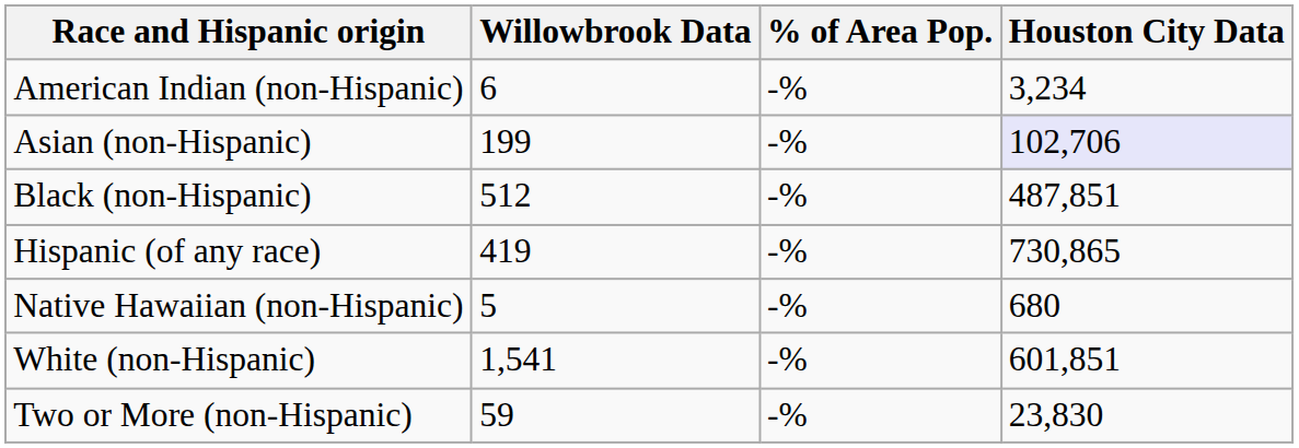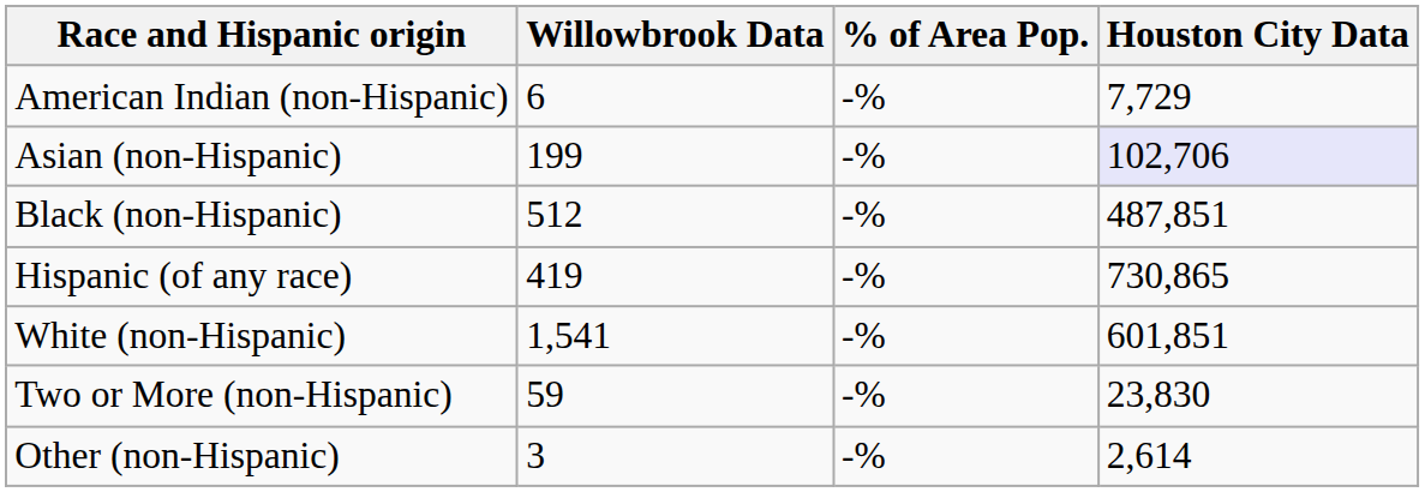American Indian (non-Hispanic) | Houston City Data: 3,234 -> 7,729
- row: Native Hawaiian (non-Hispanic) | 5 | -% | 680
+ row: Other (non-Hispanic) | 3 | -% | 2,614
